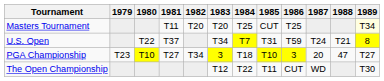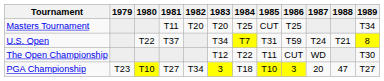Masters Tournament | 1989: lightyellow background -> no background
rows swapped: The Open Championship <-> PGA Championship
